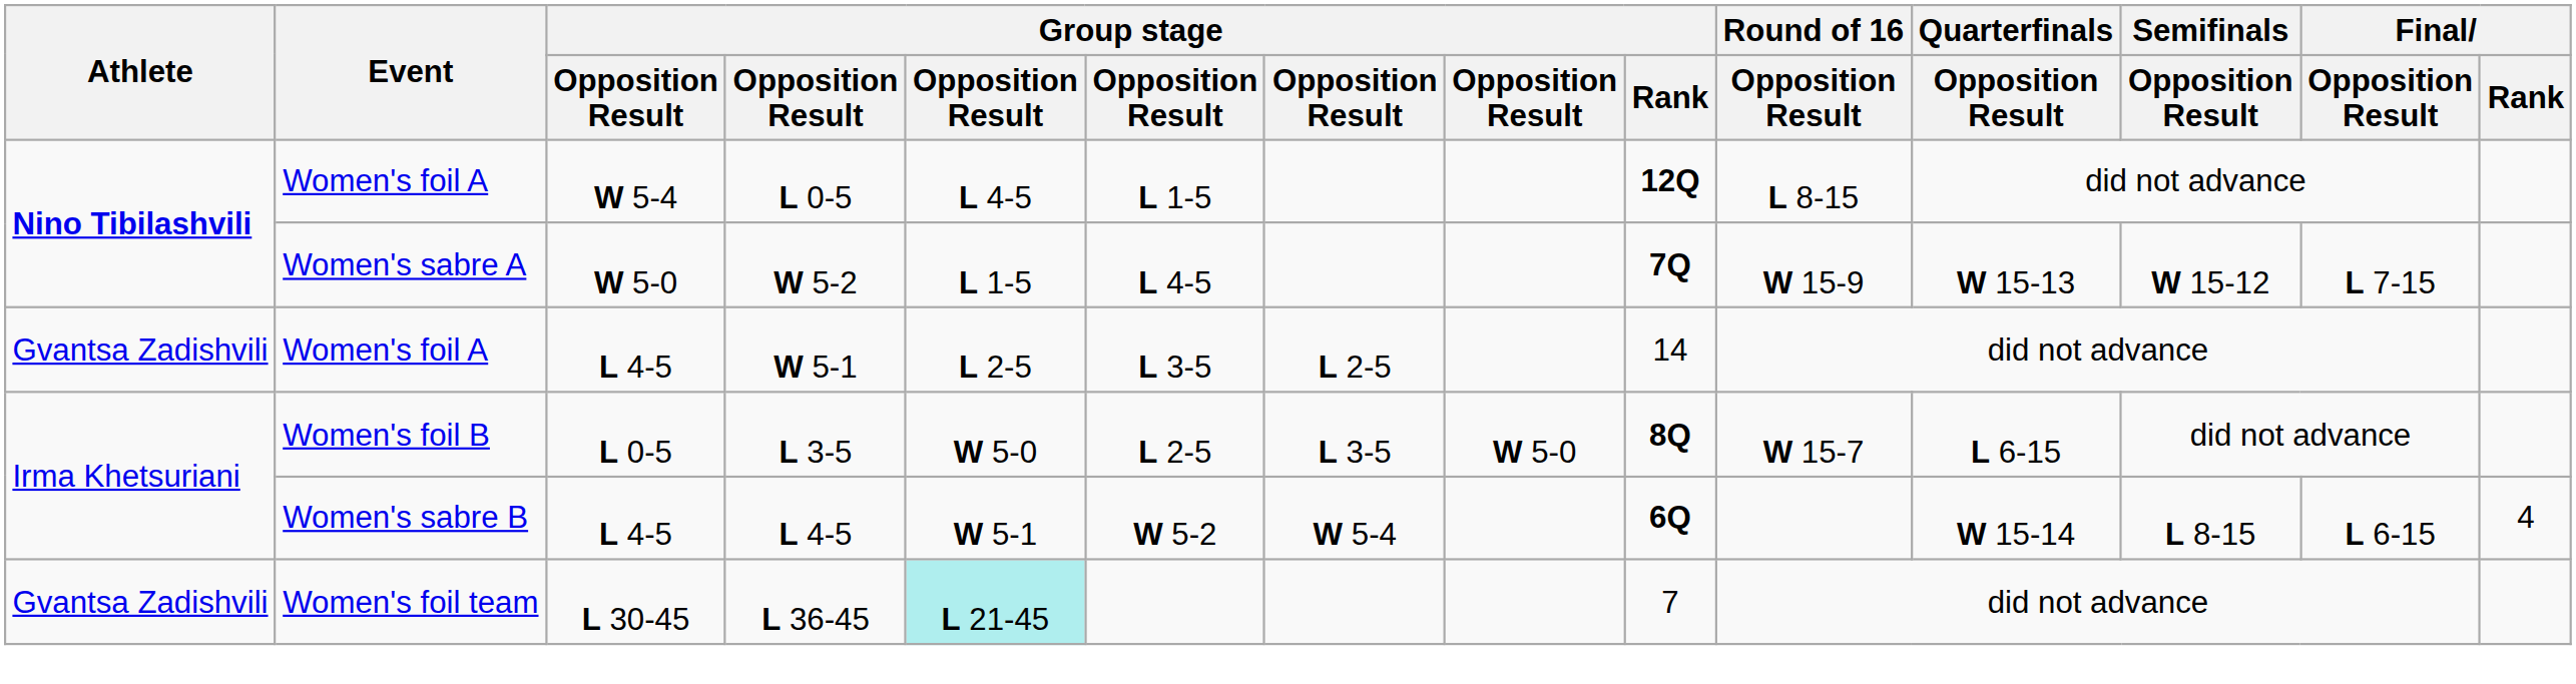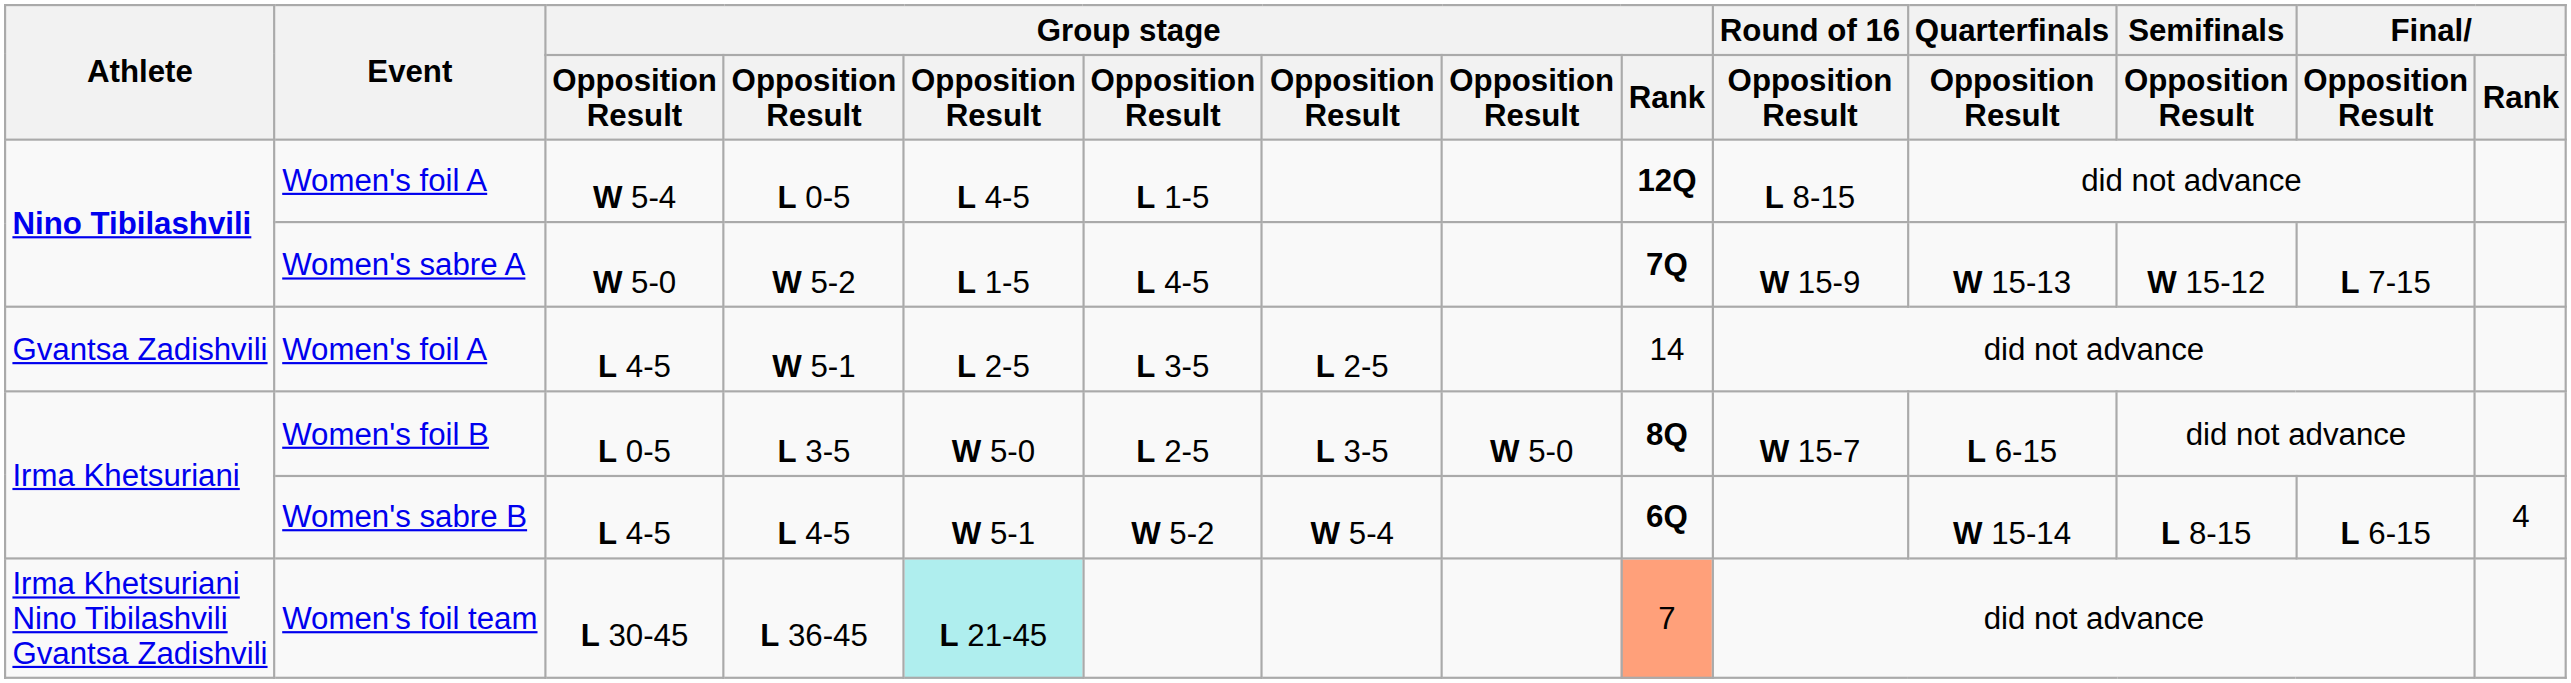L 36-45 | Athlete: Gvantsa Zadishvili -> Irma Khetsuriani Nino Tibilashvili Gvantsa Zadishvili
L 36-45 | Group stage / Rank: no background -> lightsalmon background
